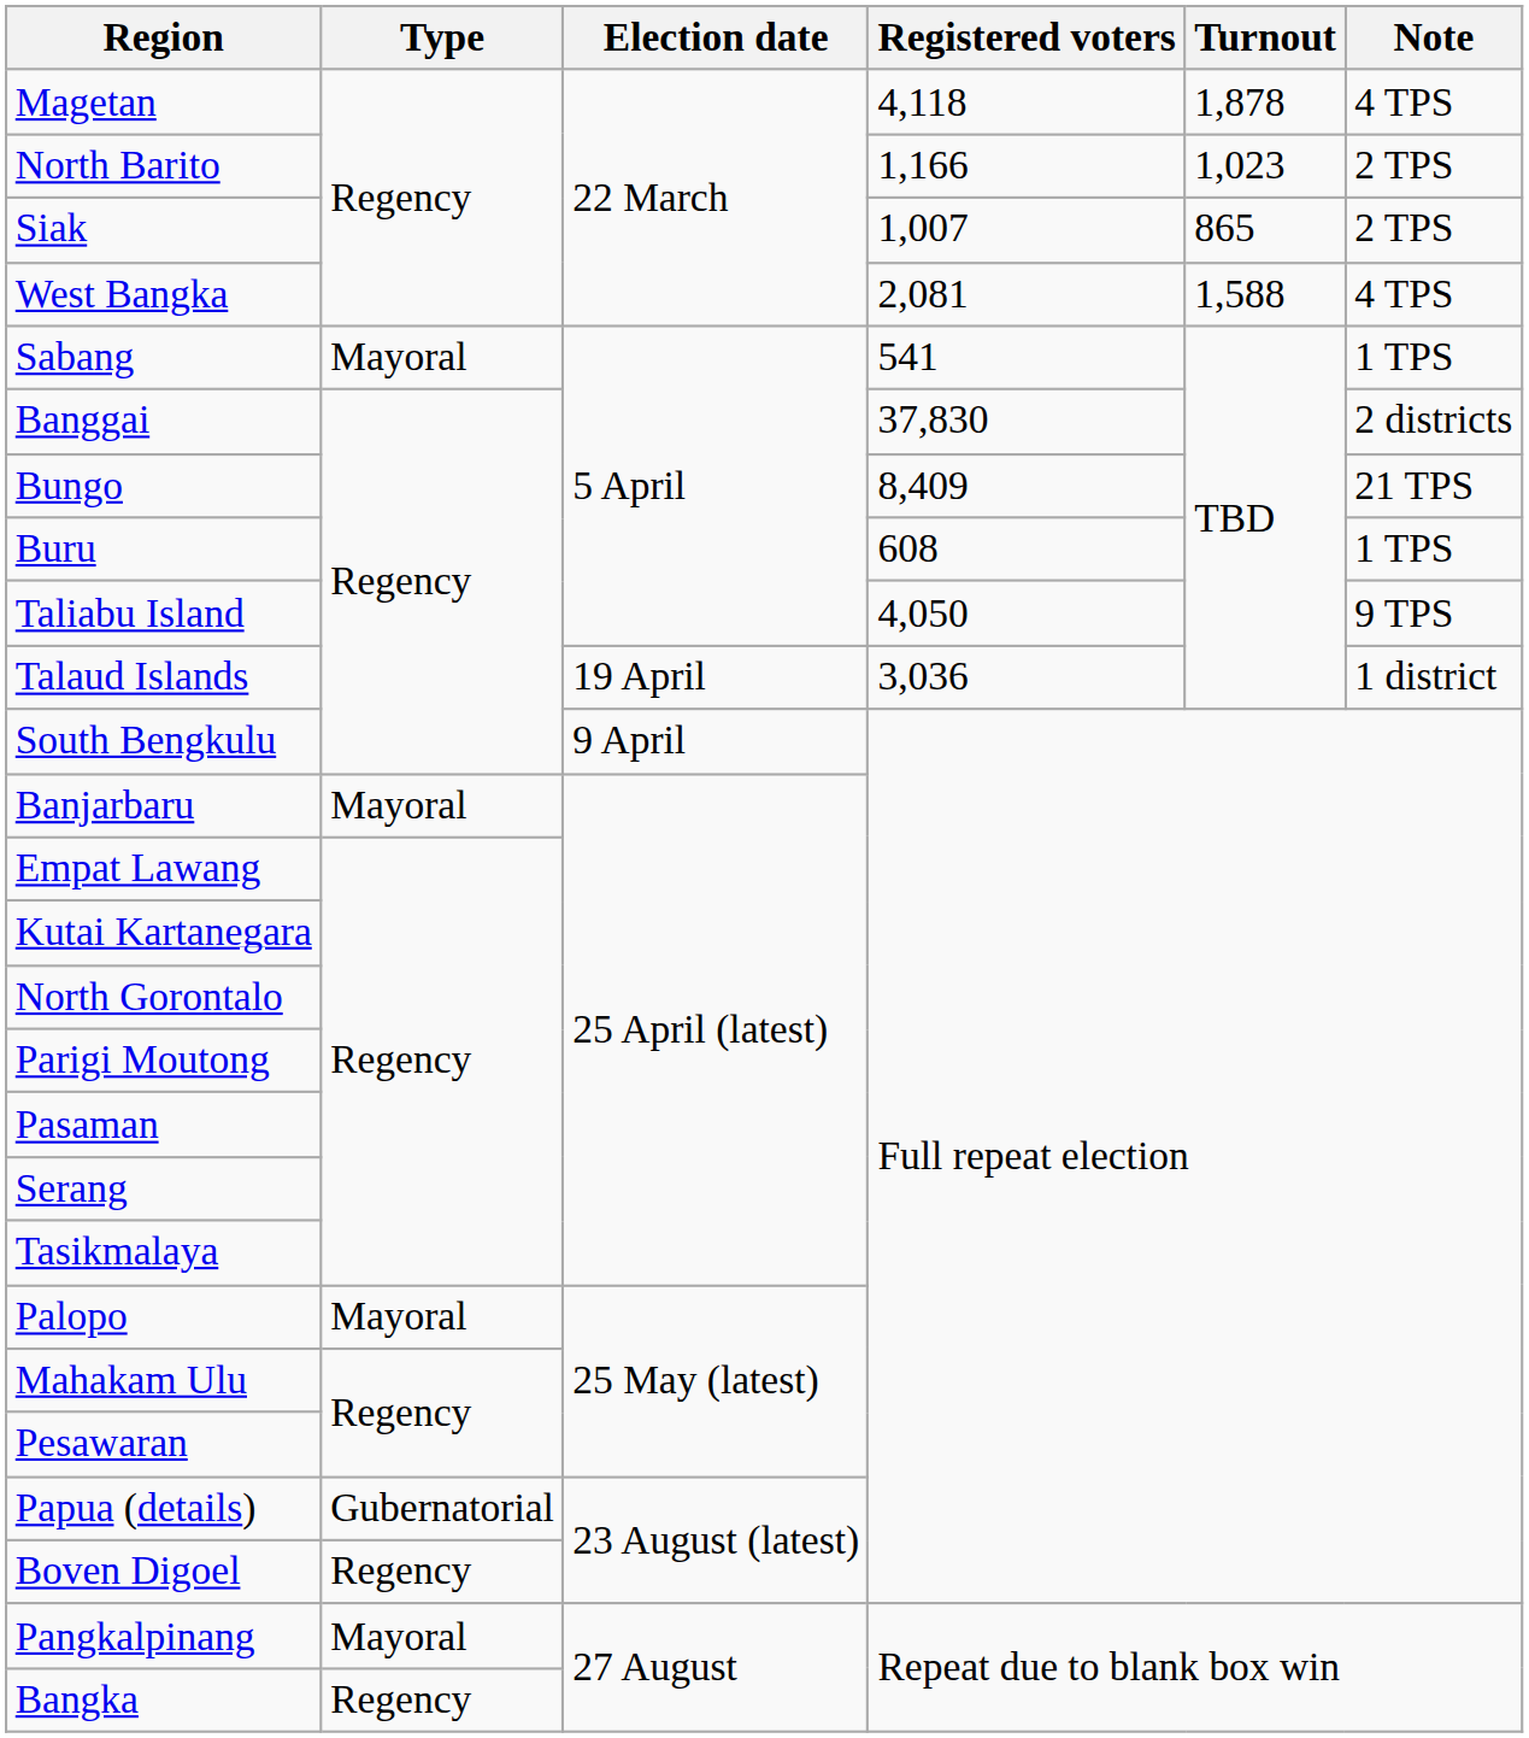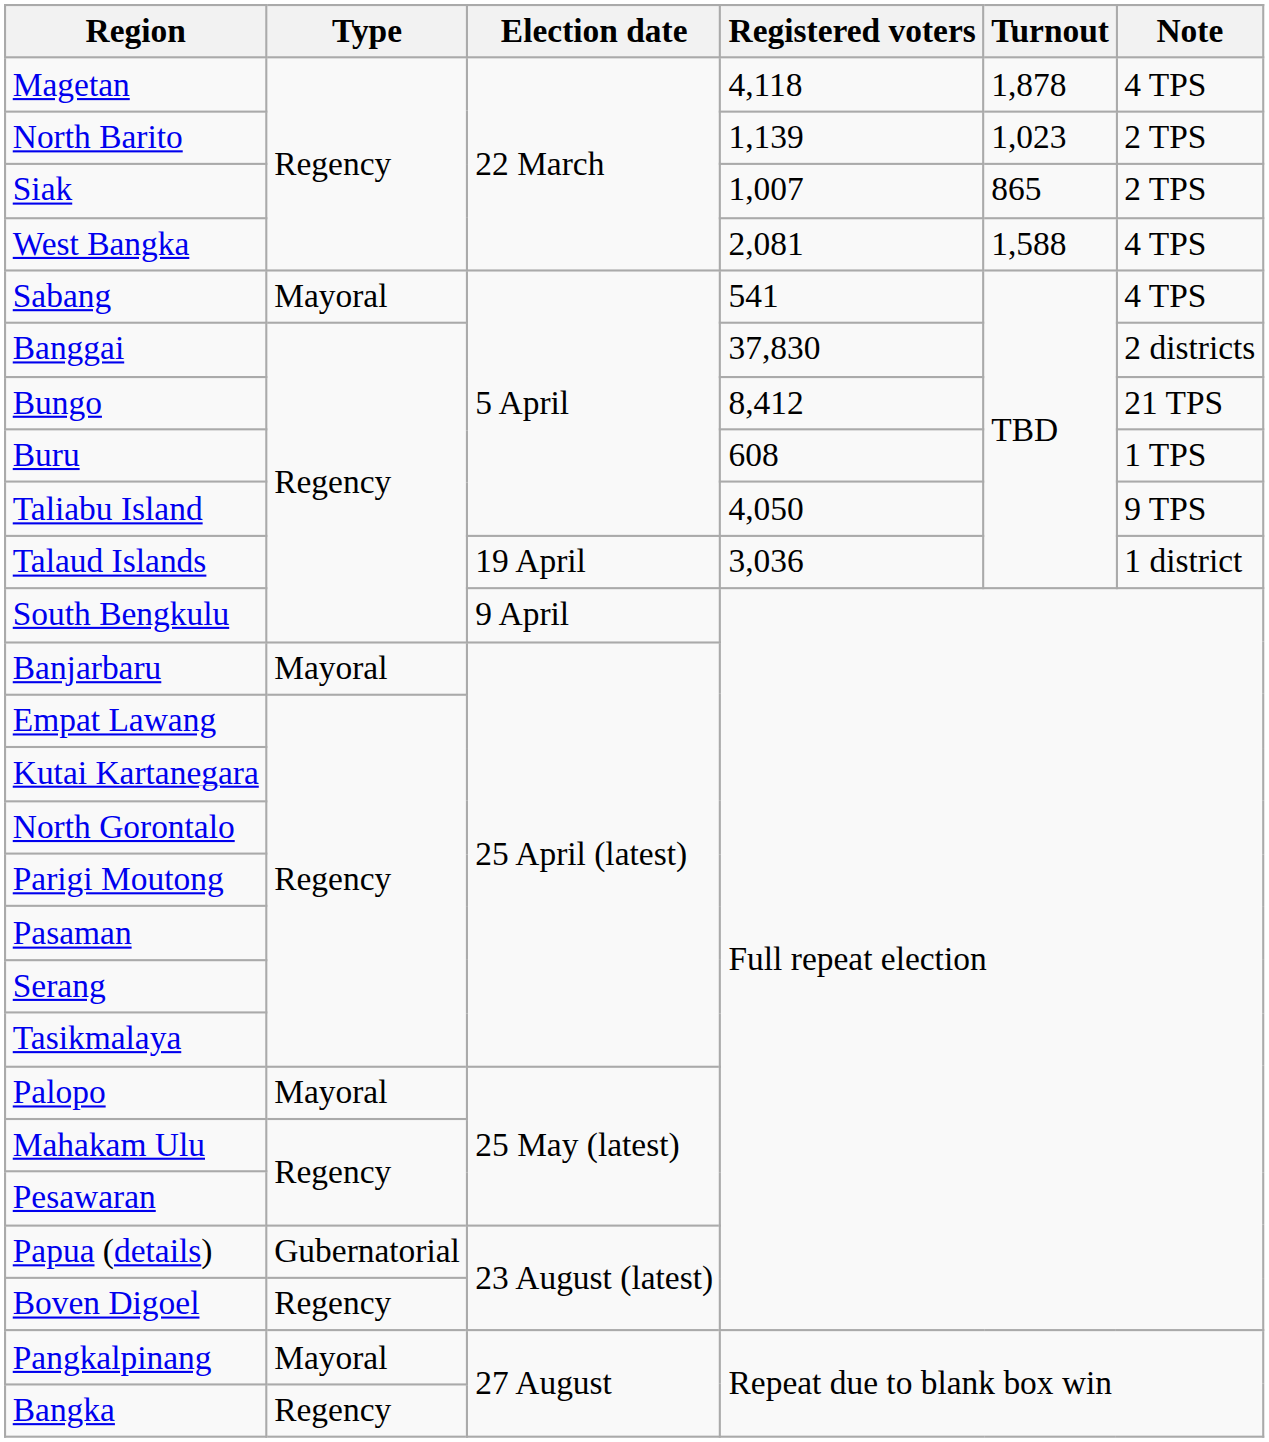North Barito | Registered voters: 1,166 -> 1,139
Sabang | Note: 1 TPS -> 4 TPS
Bungo | Registered voters: 8,409 -> 8,412
